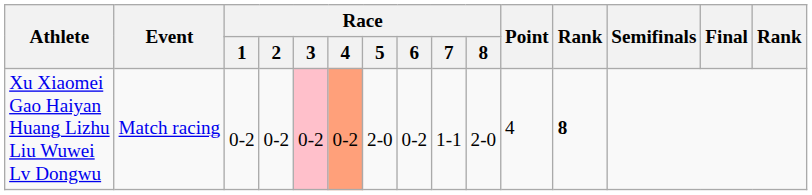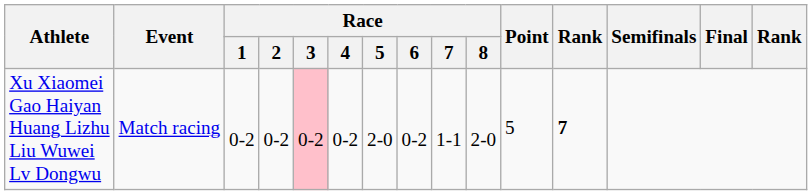Xu Xiaomei Gao Haiyan Huang Lizhu Liu Wuwei Lv Dongwu | Race / 4: lightsalmon background -> no background
Xu Xiaomei Gao Haiyan Huang Lizhu Liu Wuwei Lv Dongwu | Point: 4 -> 5
Xu Xiaomei Gao Haiyan Huang Lizhu Liu Wuwei Lv Dongwu | column 12: 8 -> 7
